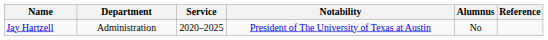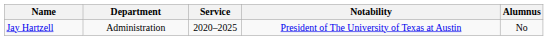- column: Reference
